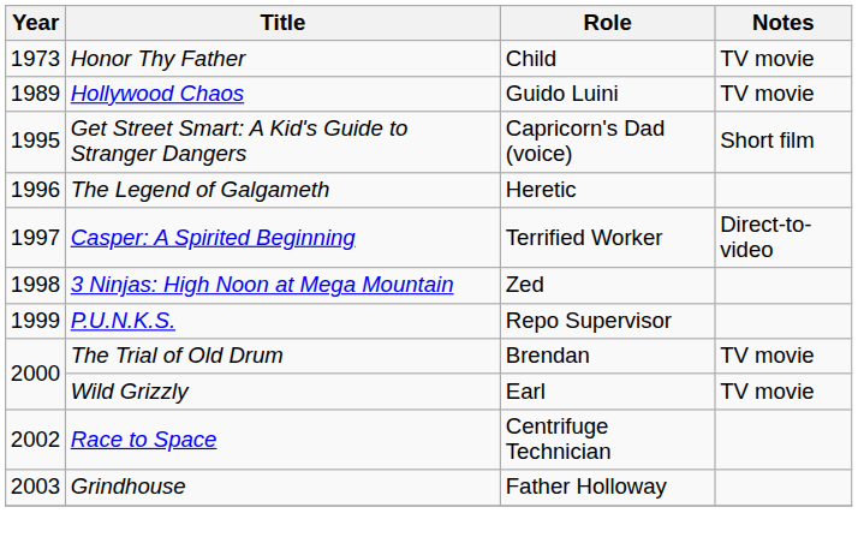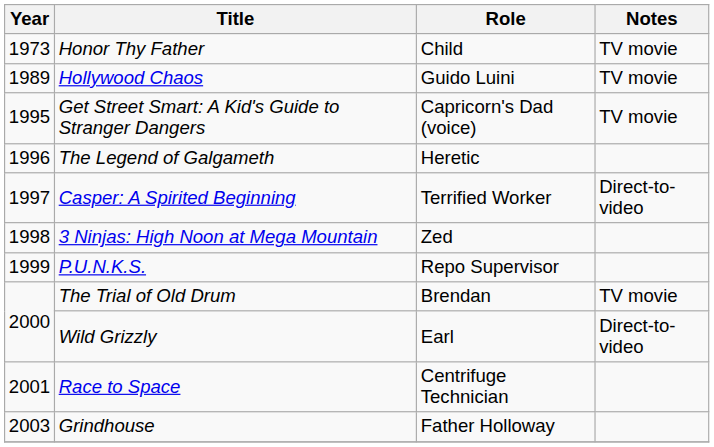Get Street Smart: A Kid's Guide to Stranger Dangers | Notes: Short film -> TV movie
Wild Grizzly | Notes: TV movie -> Direct-to-video
Race to Space | Year: 2002 -> 2001
